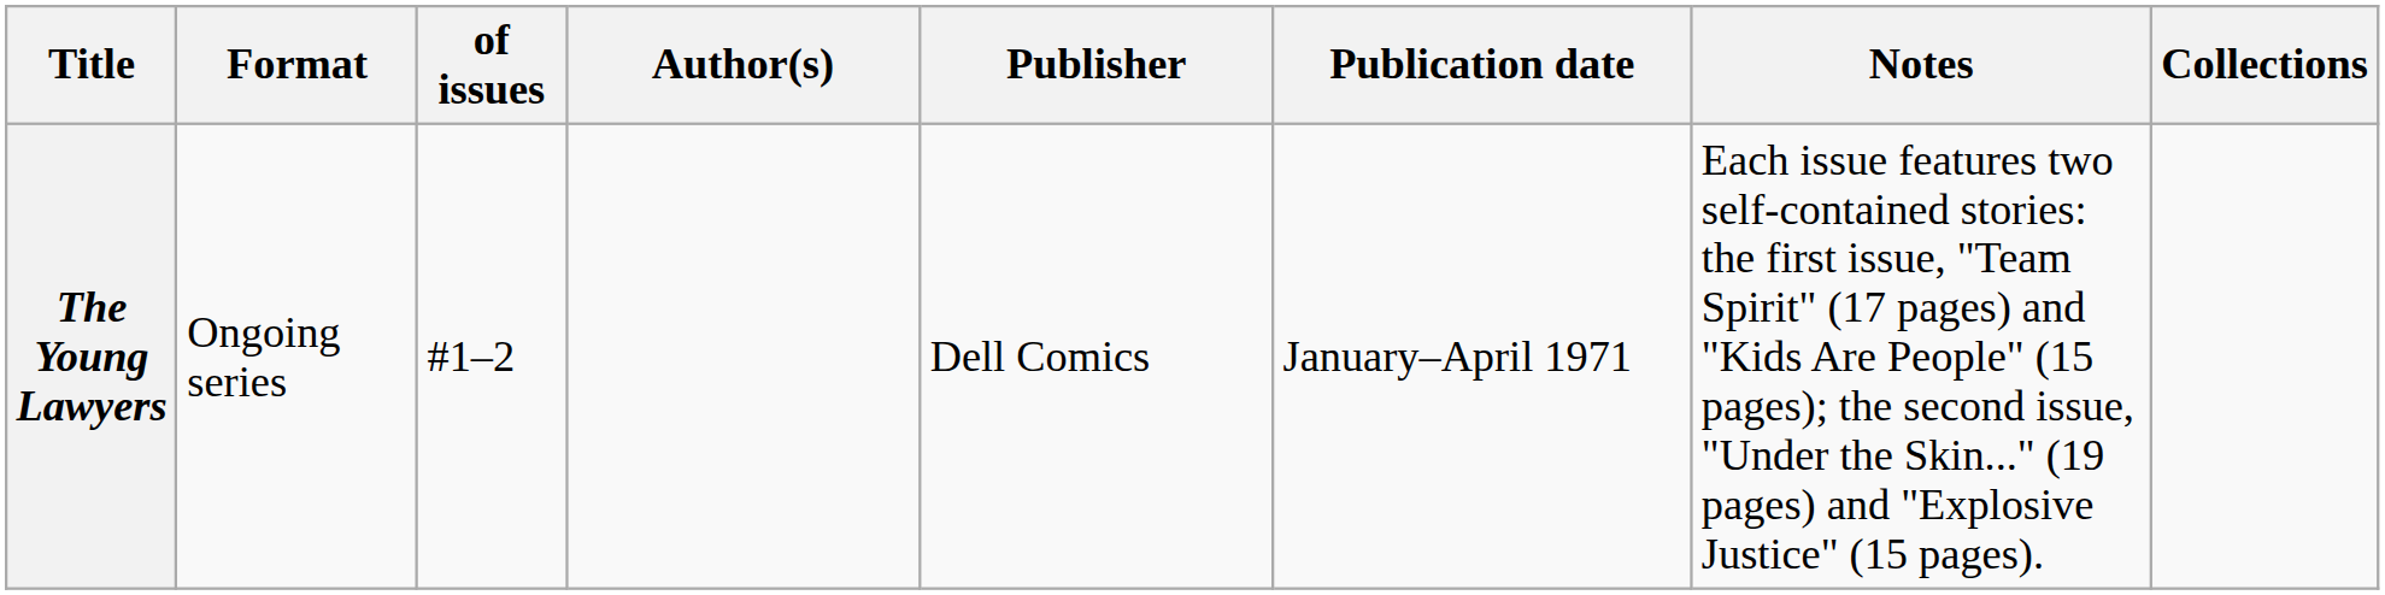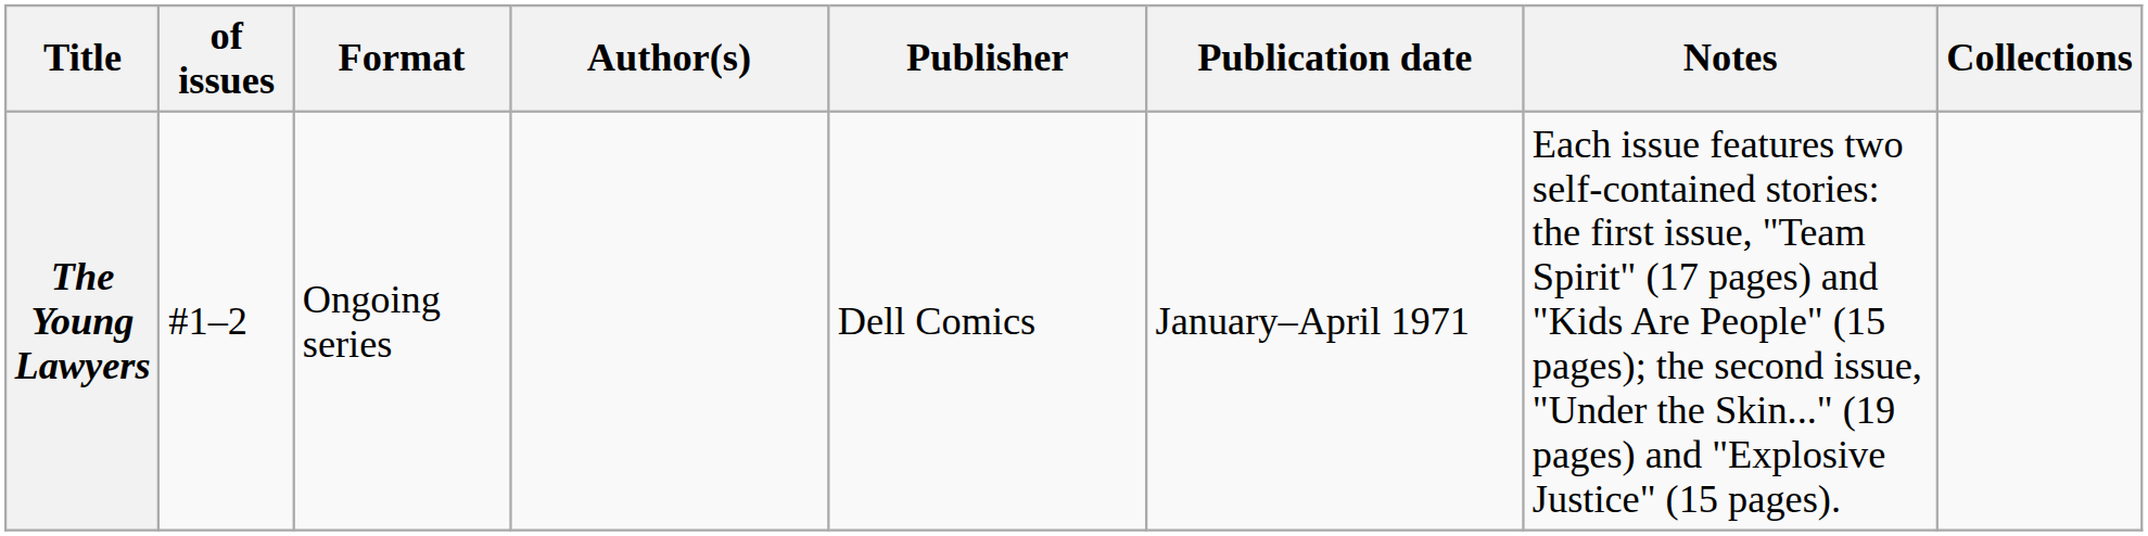columns swapped: of issues <-> Format
